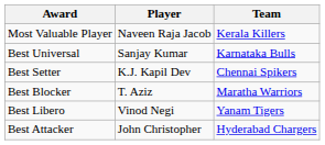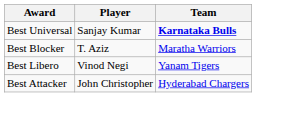- row: Most Valuable Player | Naveen Raja Jacob | Kerala Killers
Best Universal | Team: normal -> bold
- row: Best Setter | K.J. Kapil Dev | Chennai Spikers
